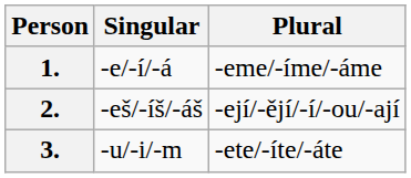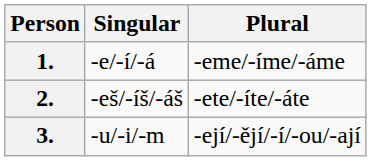2. | Plural: -ejí/-ějí/-í/-ou/-ají -> -ete/-íte/-áte
3. | Plural: -ete/-íte/-áte -> -ejí/-ějí/-í/-ou/-ají
